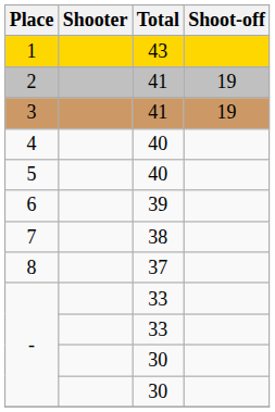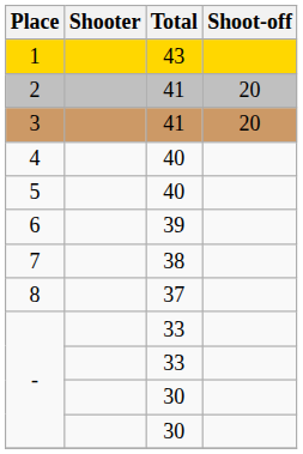2 | Shoot-off: 19 -> 20
3 | Shoot-off: 19 -> 20
